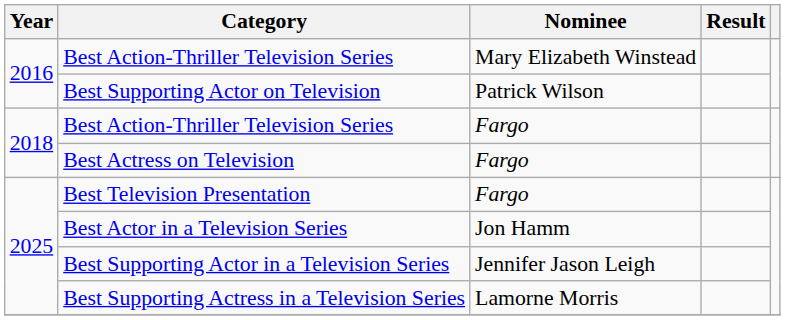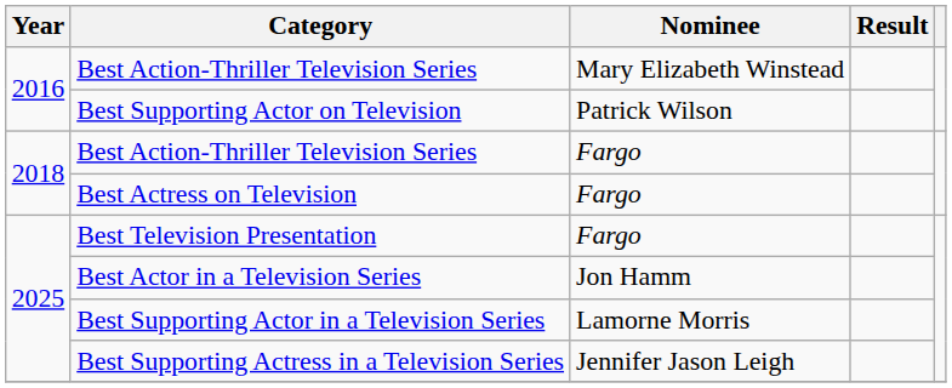Best Supporting Actor in a Television Series | Nominee: Jennifer Jason Leigh -> Lamorne Morris
Best Supporting Actress in a Television Series | Nominee: Lamorne Morris -> Jennifer Jason Leigh
